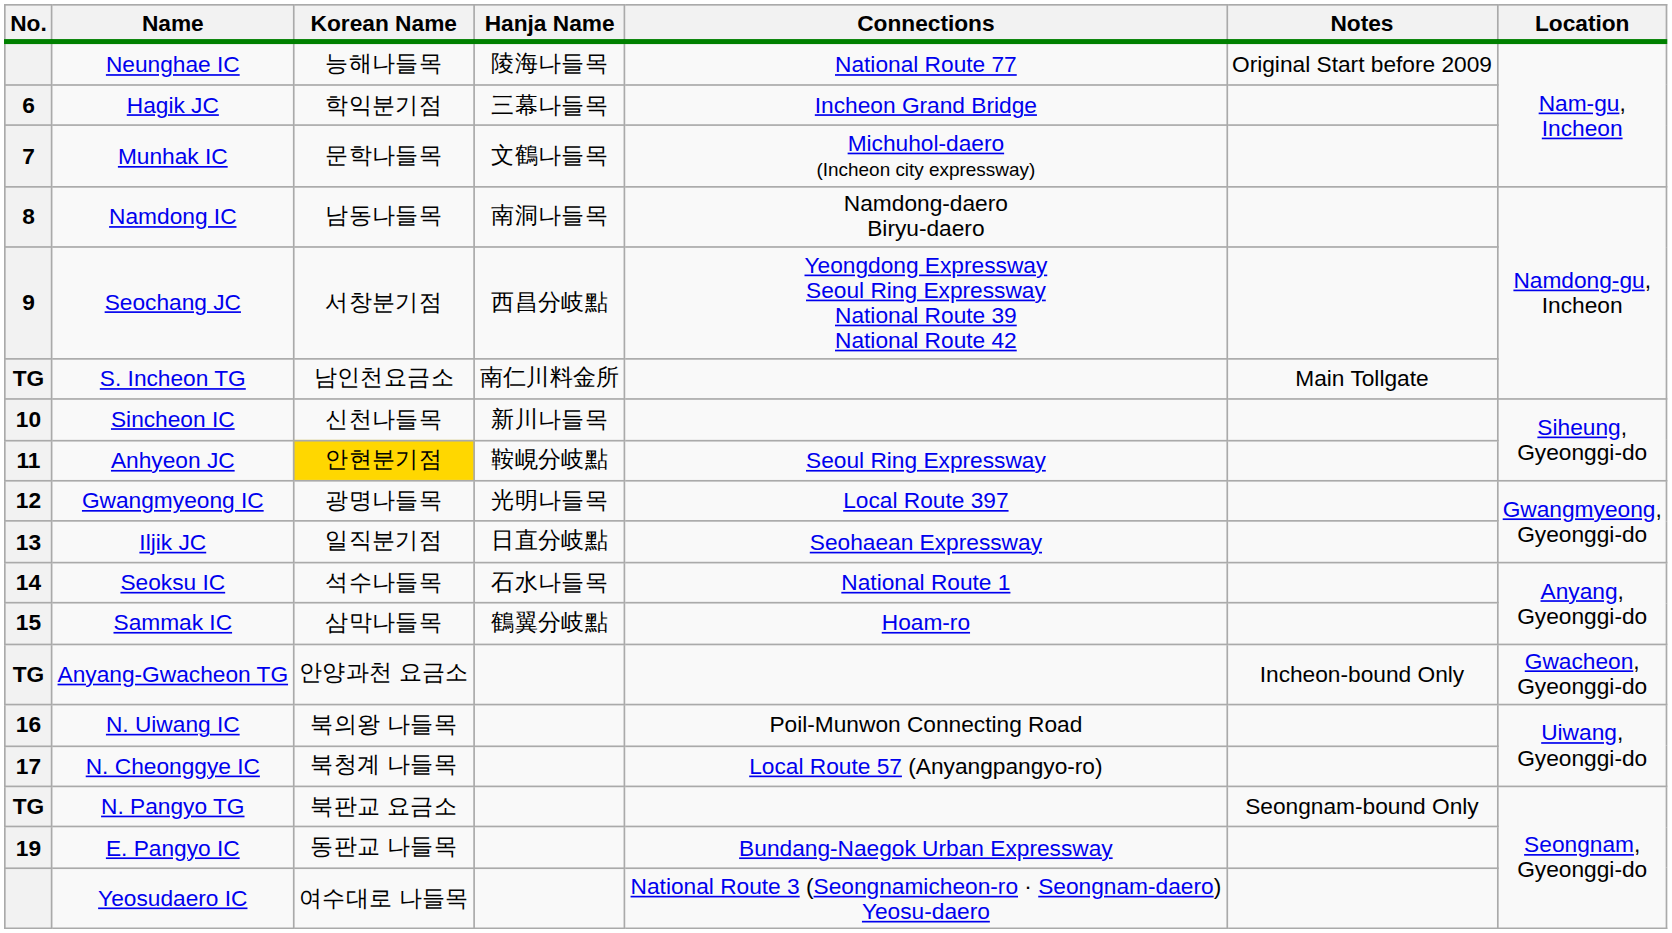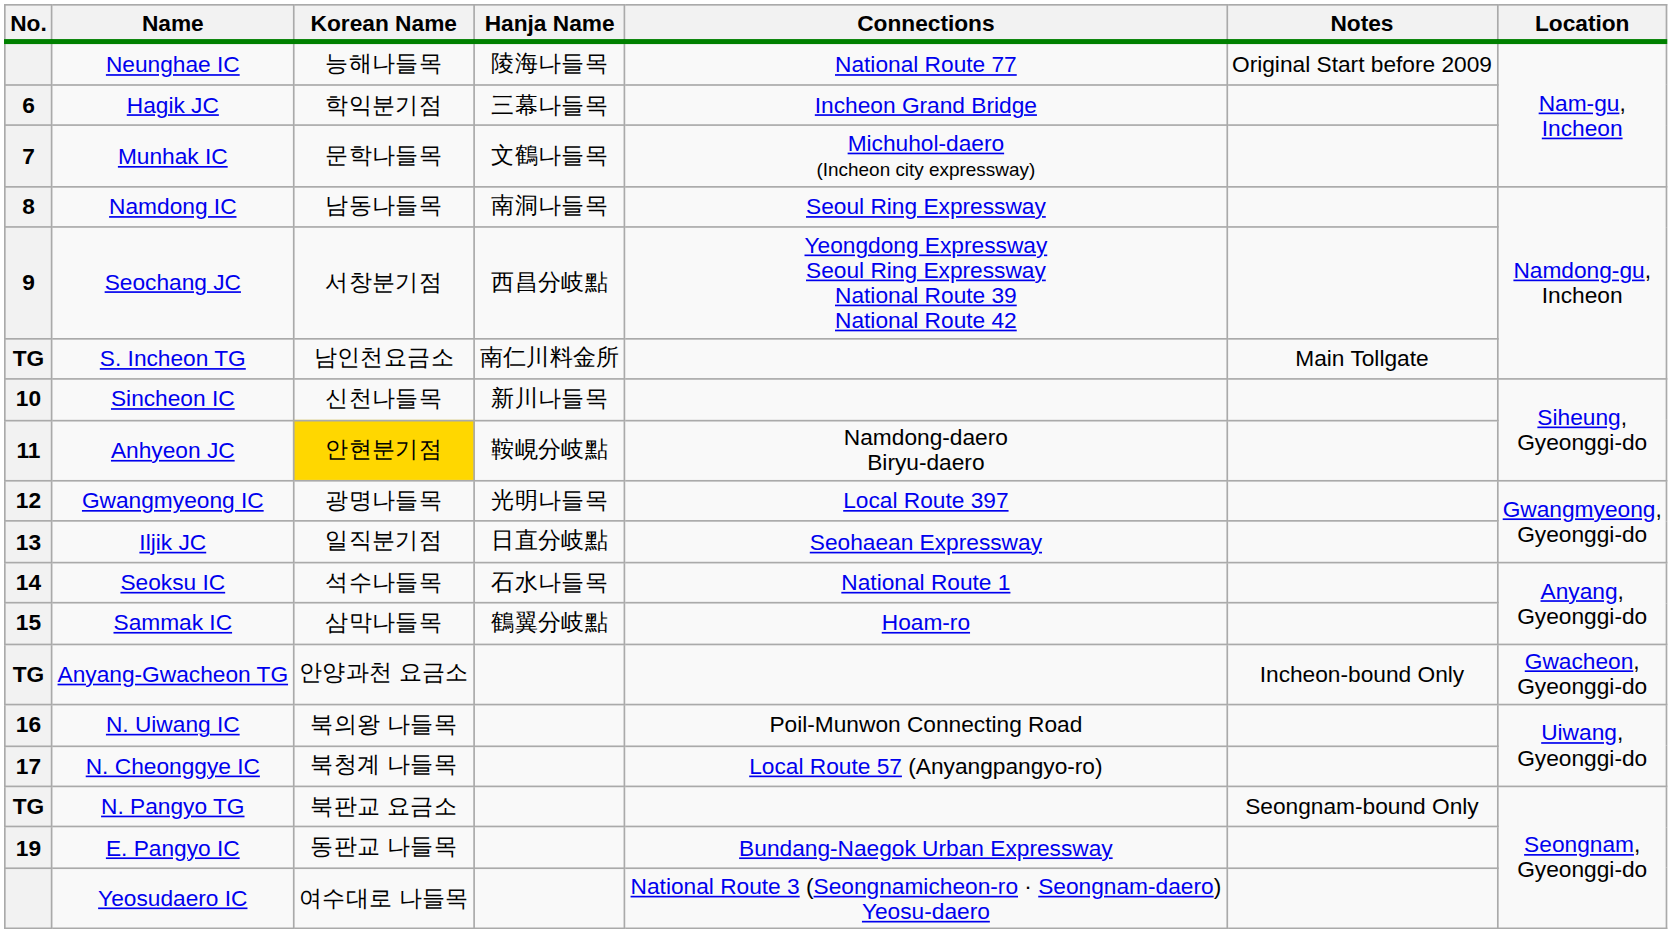Namdong IC | Connections: Namdong-daero Biryu-daero -> Seoul Ring Expressway
Anhyeon JC | Connections: Seoul Ring Expressway -> Namdong-daero Biryu-daero
